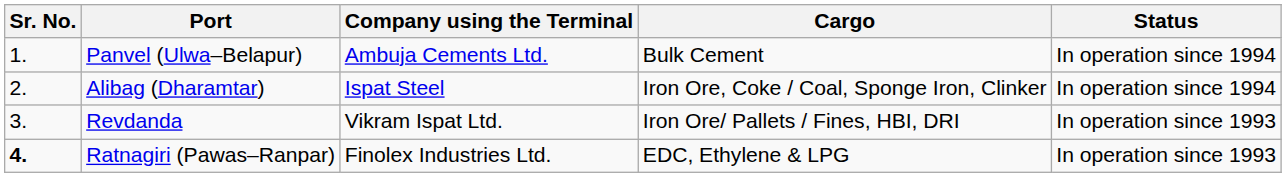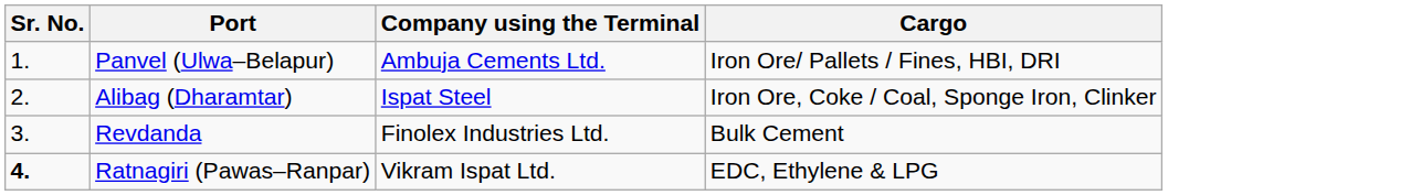- column: Status | In operation since 1994 | In operation since 1994 | In operation since 1993 | In operation since 1993
Panvel (Ulwa–Belapur) | Cargo: Bulk Cement -> Iron Ore/ Pallets / Fines, HBI, DRI
Revdanda | Company using the Terminal: Vikram Ispat Ltd. -> Finolex Industries Ltd.
Revdanda | Cargo: Iron Ore/ Pallets / Fines, HBI, DRI -> Bulk Cement
Ratnagiri (Pawas–Ranpar) | Company using the Terminal: Finolex Industries Ltd. -> Vikram Ispat Ltd.
